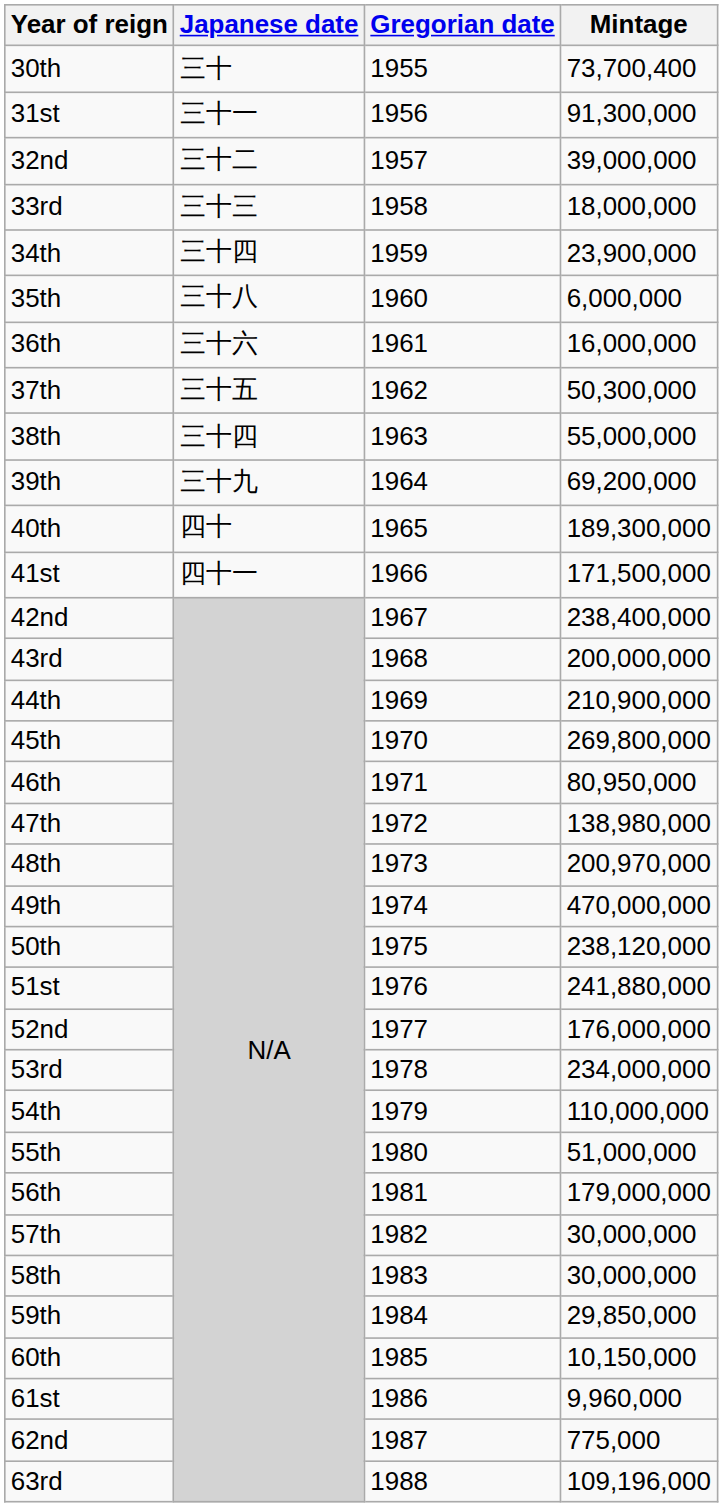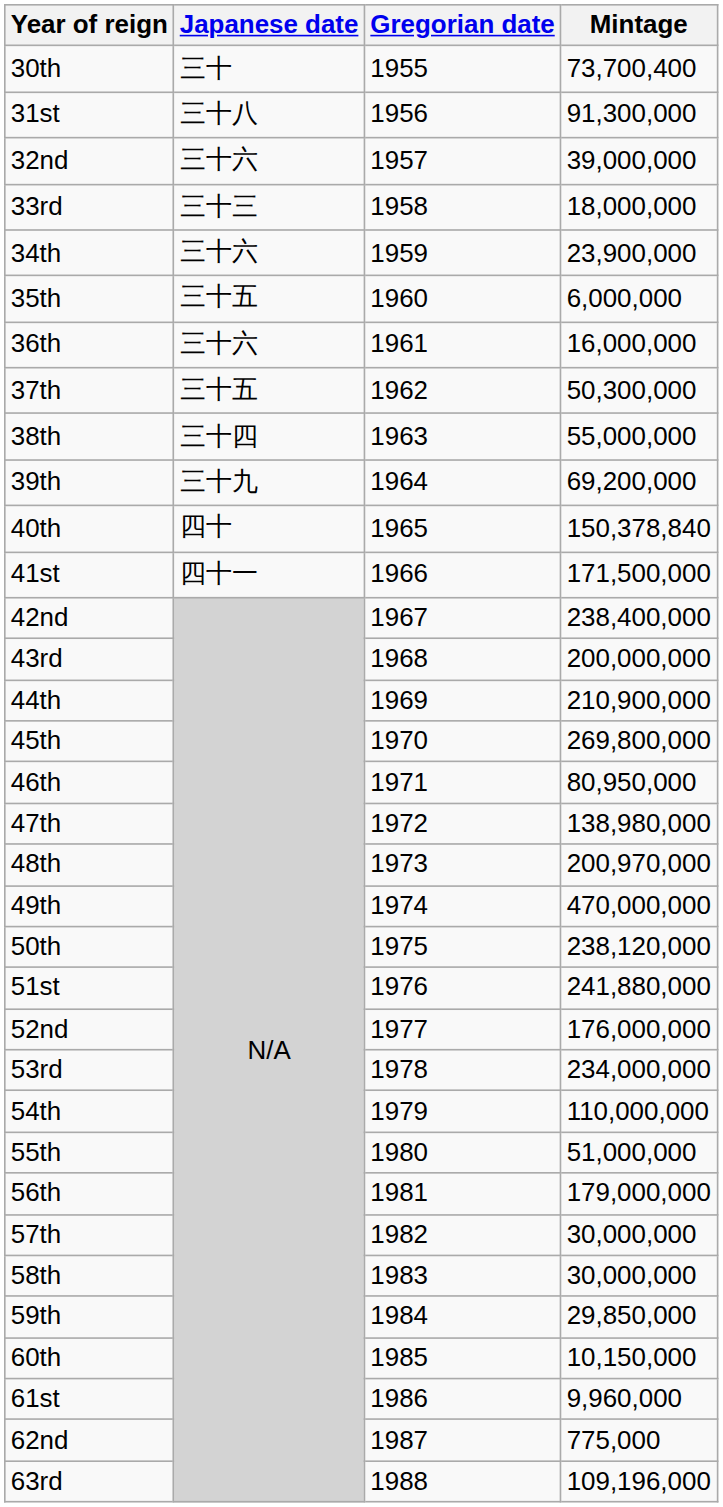31st | Japanese date: 三十一 -> 三十八
32nd | Japanese date: 三十二 -> 三十六
34th | Japanese date: 三十四 -> 三十六
35th | Japanese date: 三十八 -> 三十五
40th | Mintage: 189,300,000 -> 150,378,840
